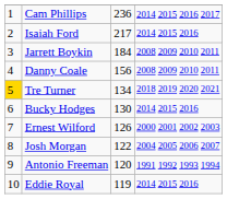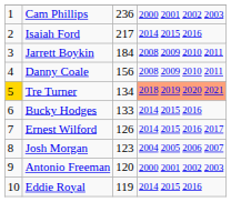Cam Phillips | column 4: 2014 2015 2016 2017 -> 2000 2001 2002 2003
Tre Turner | column 4: no background -> lightsalmon background
Bucky Hodges | column 3: 130 -> 133
Ernest Wilford | column 4: 2000 2001 2002 2003 -> 2014 2015 2016 2017
Josh Morgan | column 3: 122 -> 123
Antonio Freeman | column 4: 1991 1992 1993 1994 -> 2000 2001 2002 2003
